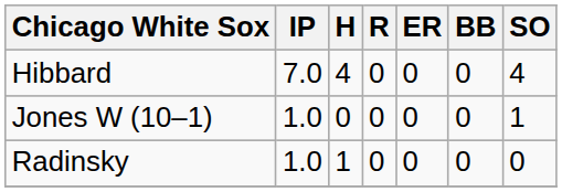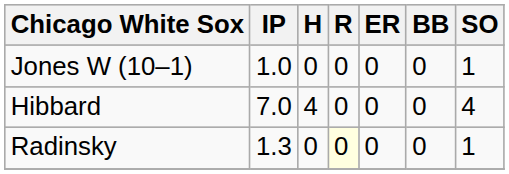rows swapped: Hibbard <-> Jones W (10–1)
Radinsky | IP: 1.0 -> 1.3
Radinsky | H: 1 -> 0
Radinsky | R: no background -> lightyellow background
Radinsky | SO: 0 -> 1
